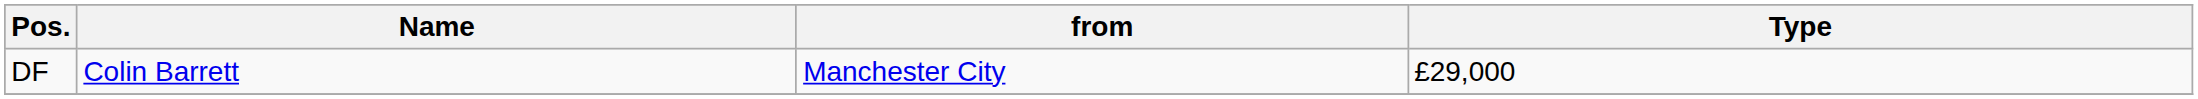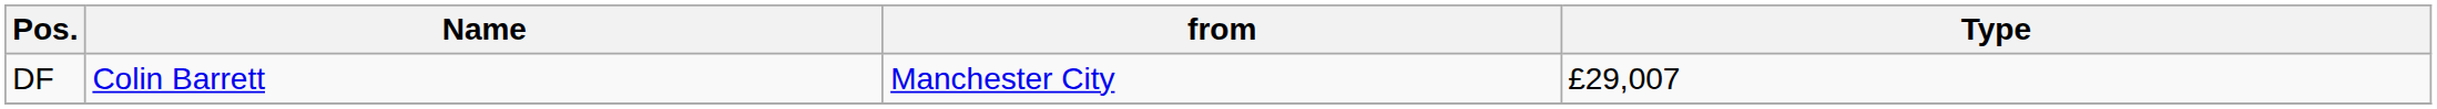DF | Type: £29,000 -> £29,007
